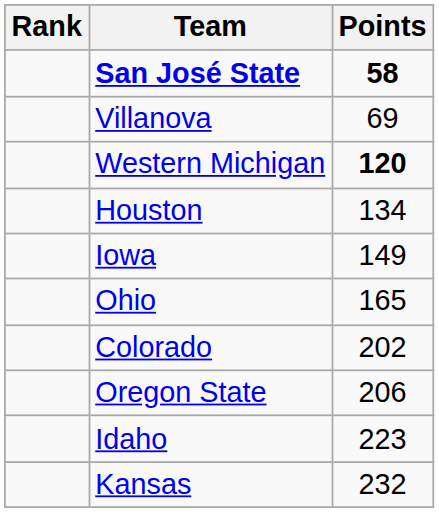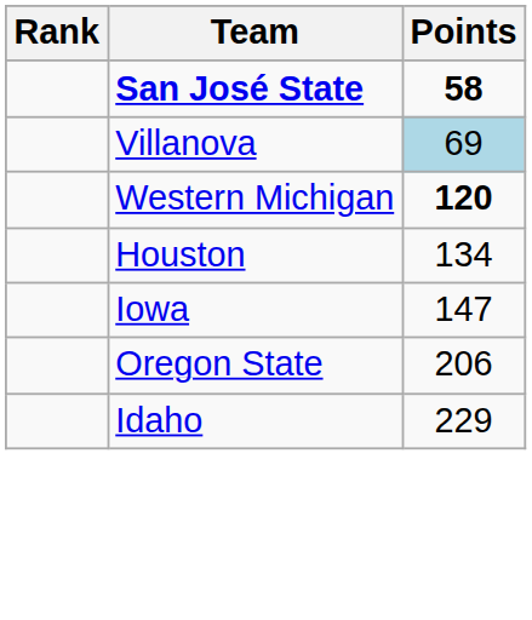Villanova | Points: no background -> lightblue background
Iowa | Points: 149 -> 147
- row: Ohio | 165
- row: Colorado | 202
Idaho | Points: 223 -> 229
- row: Kansas | 232
